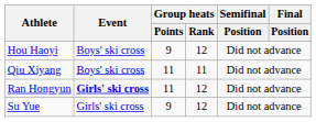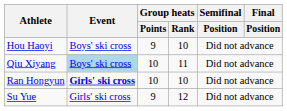Hou Haoyi | Group heats / Rank: 12 -> 10
Qiu Xiyang | Event: no background -> lightblue background
Qiu Xiyang | Group heats / Points: 11 -> 10
Ran Hongyun | Group heats / Points: 11 -> 10
Ran Hongyun | Group heats / Rank: 12 -> 10
